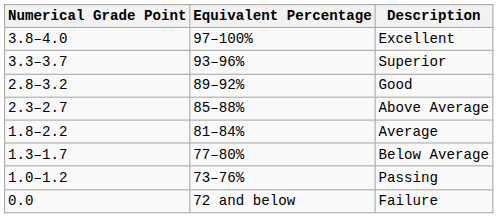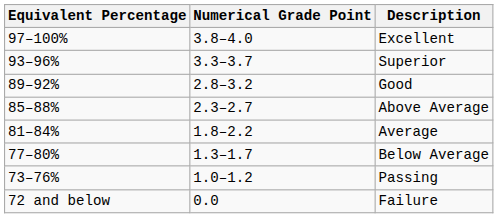columns swapped: Numerical Grade Point <-> Equivalent Percentage
